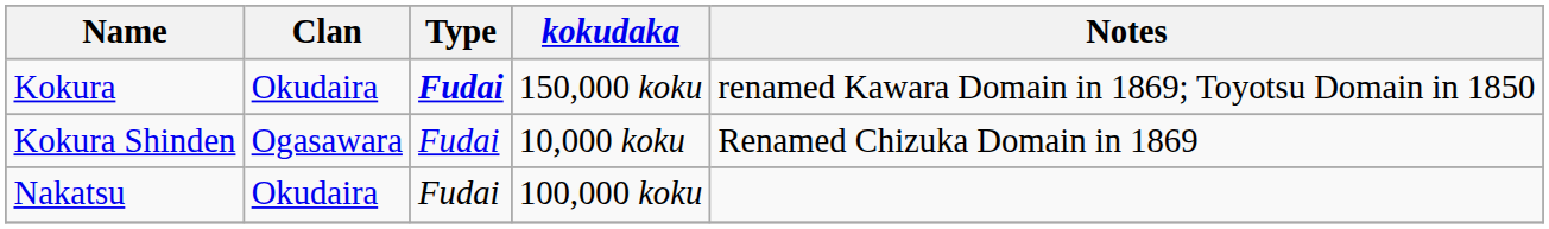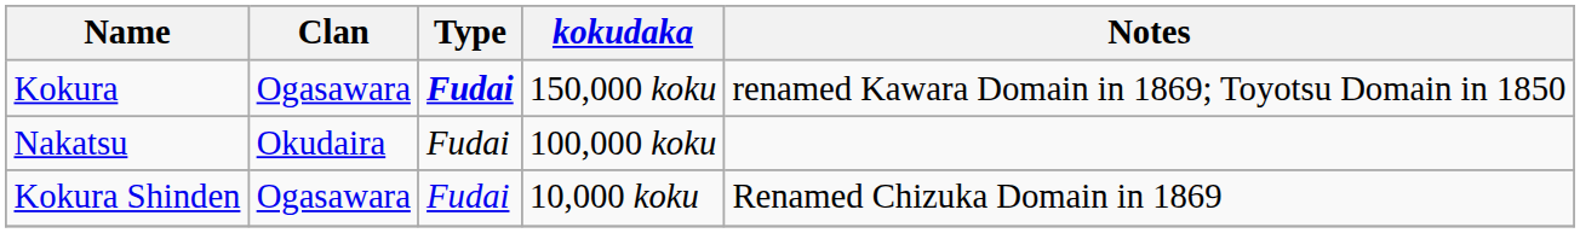Kokura | Clan: Okudaira -> Ogasawara
rows swapped: Nakatsu <-> Kokura Shinden
